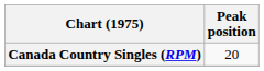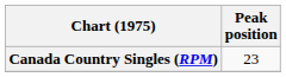Canada Country Singles (RPM) | Peak position: 20 -> 23
